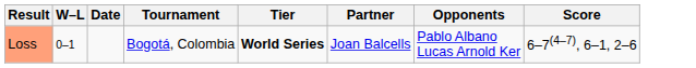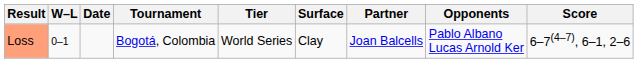+ column: Surface | Clay
Loss | Tier: bold -> normal
